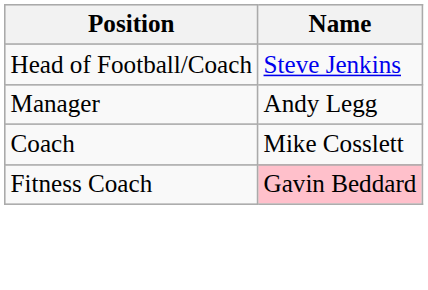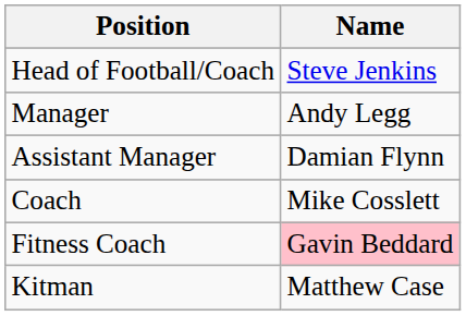+ row: Assistant Manager | Damian Flynn
+ row: Kitman | Matthew Case
